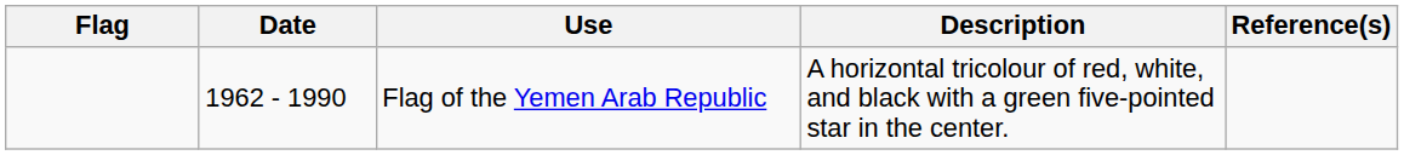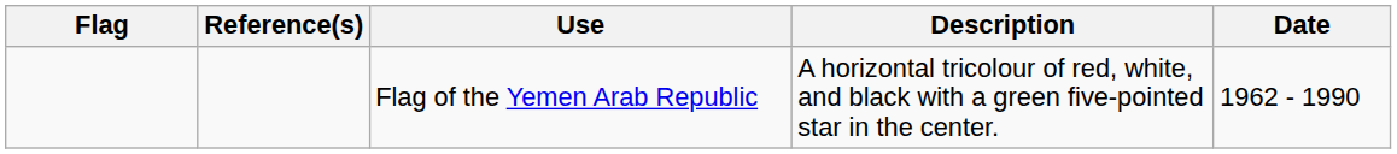columns swapped: Date <-> Reference(s)
